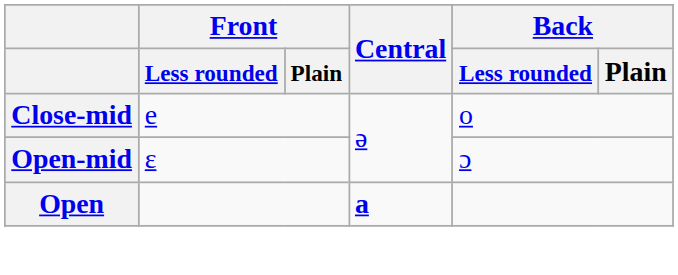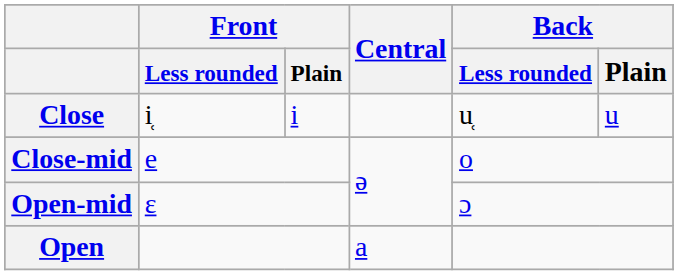+ row: Close | i̜ | i | u̜ | u
Open | Central: bold -> normal
